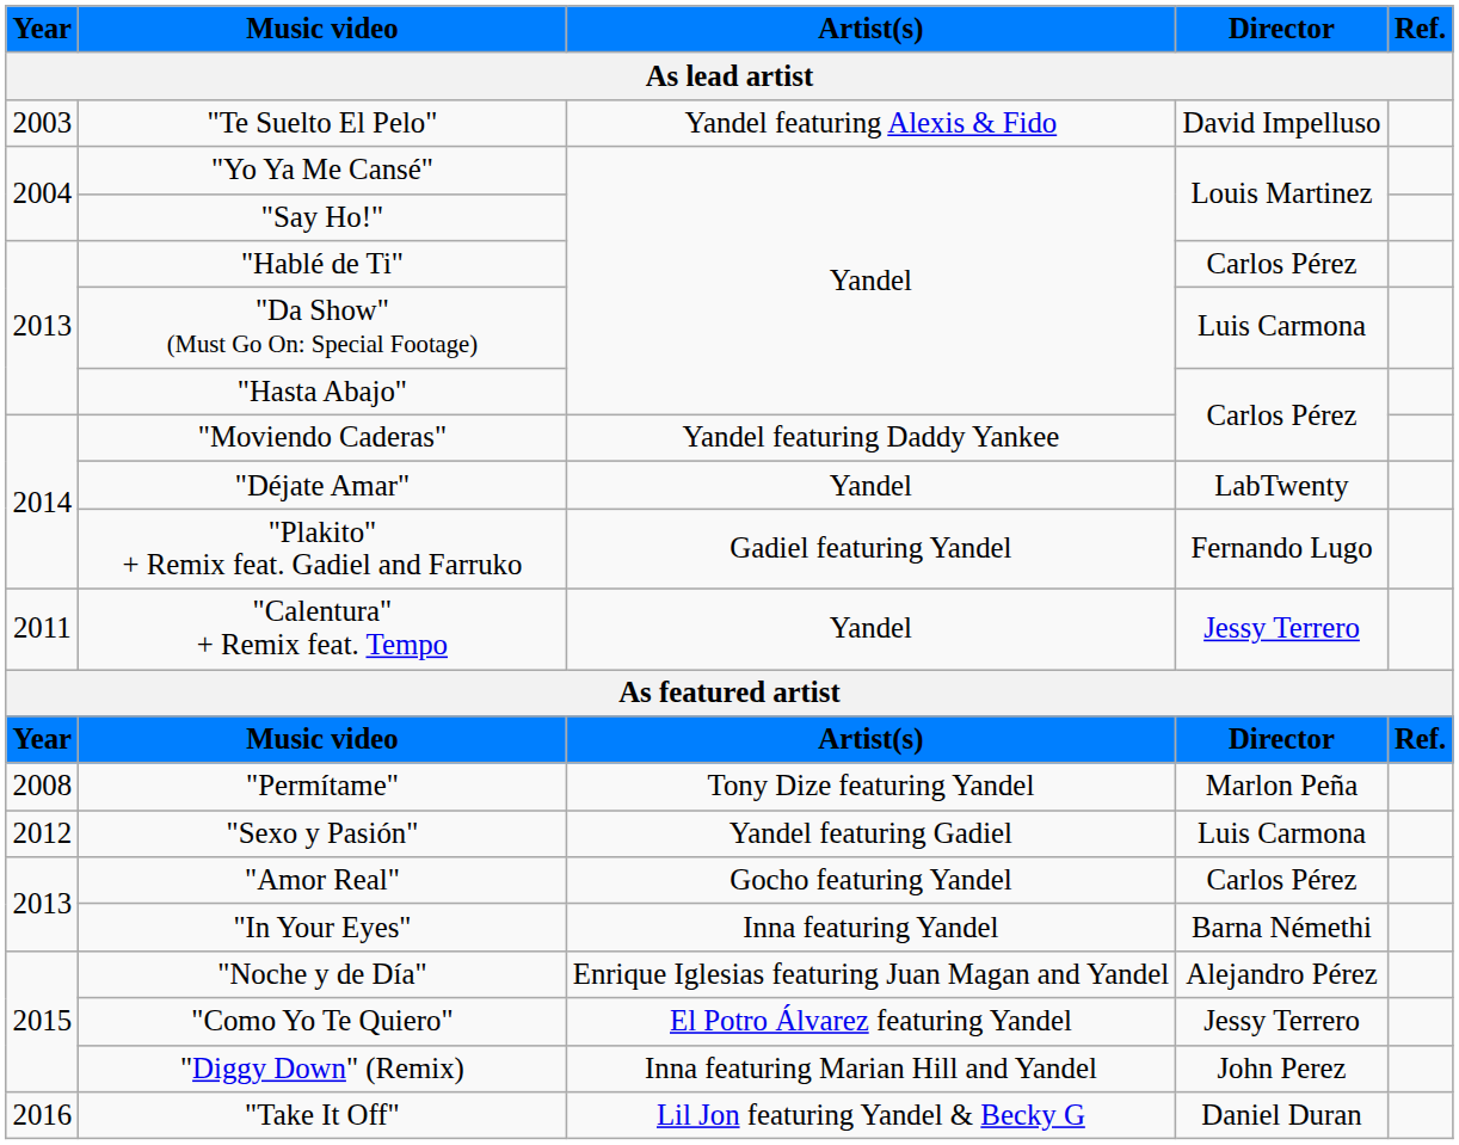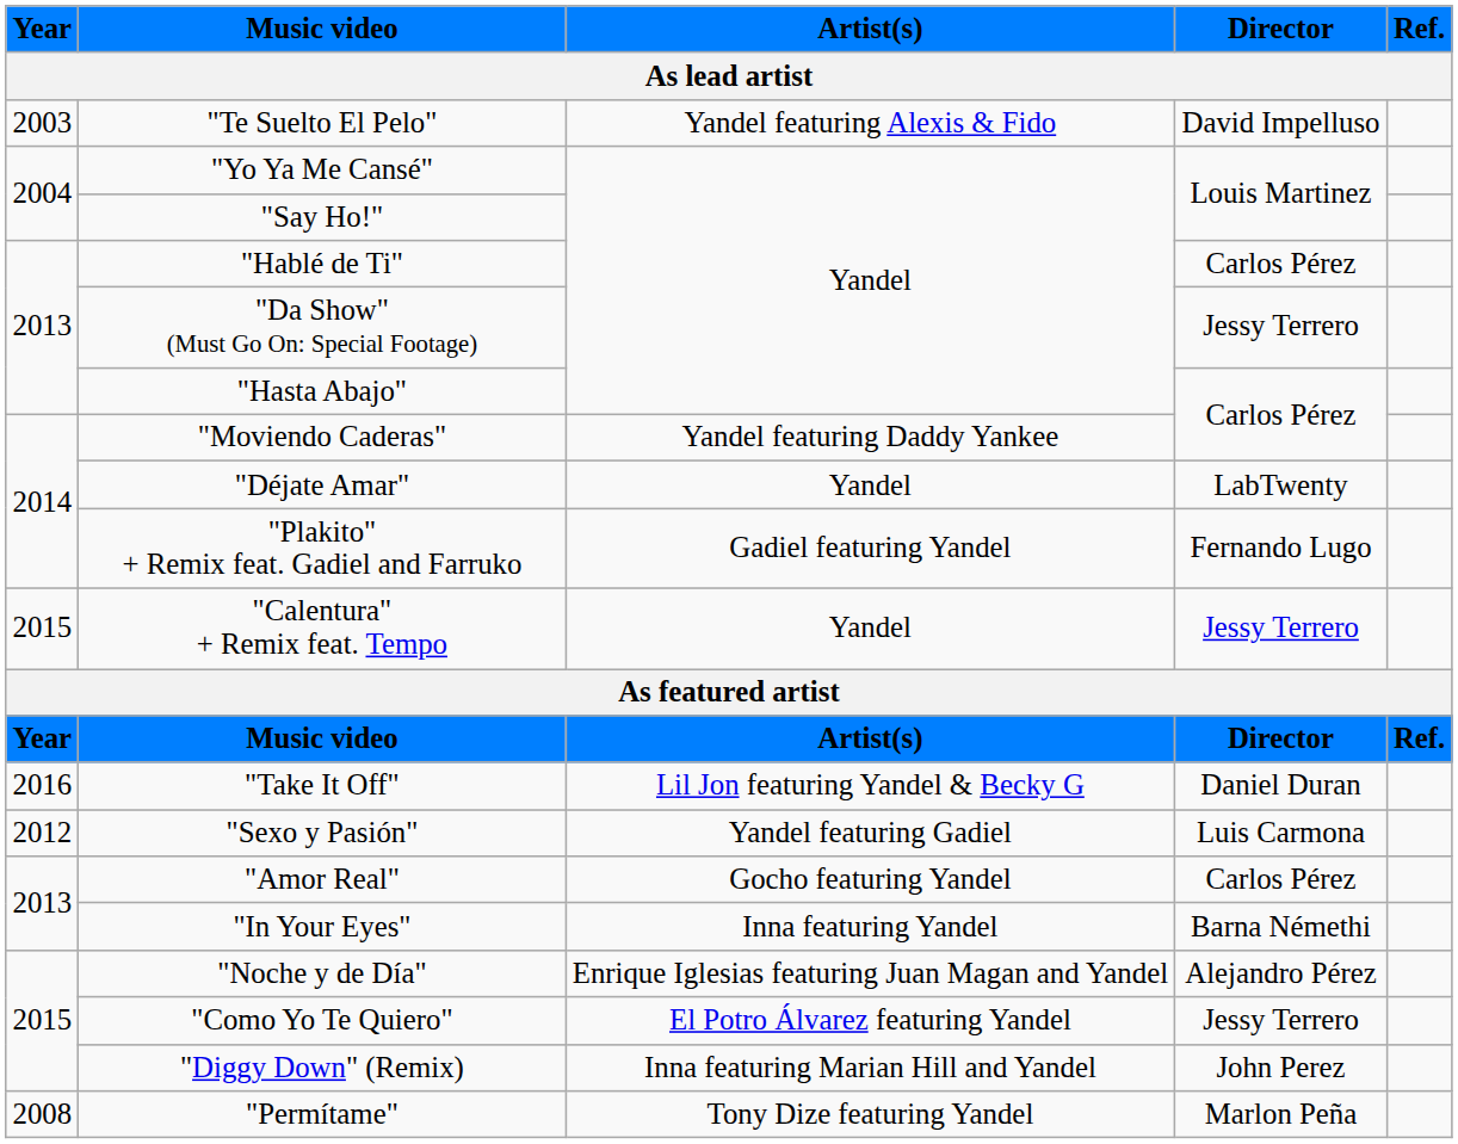"Da Show" (Must Go On: Special Footage) | Director: Luis Carmona -> Jessy Terrero
"Calentura" + Remix feat. Tempo | Year: 2011 -> 2015
rows swapped: "Permítame" <-> "Take It Off"
